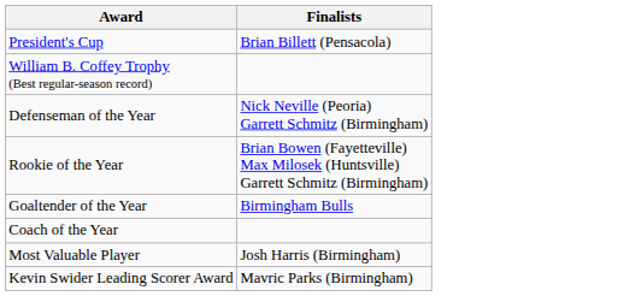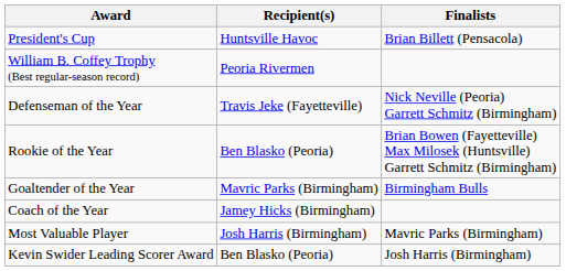+ column: Recipient(s) | Huntsville Havoc | Peoria Rivermen | Travis Jeke (Fayetteville) | Ben Blasko (Peoria) | Mavric Parks (Birmingham) | Jamey Hicks (Birmingham) | Josh Harris (Birmingham) | Ben Blasko (Peoria)
Most Valuable Player | Finalists: Josh Harris (Birmingham) -> Mavric Parks (Birmingham)
Kevin Swider Leading Scorer Award | Finalists: Mavric Parks (Birmingham) -> Josh Harris (Birmingham)
